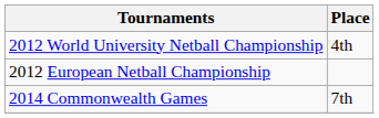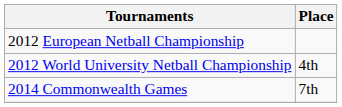rows swapped: 2012 European Netball Championship <-> 2012 World University Netball Championship
